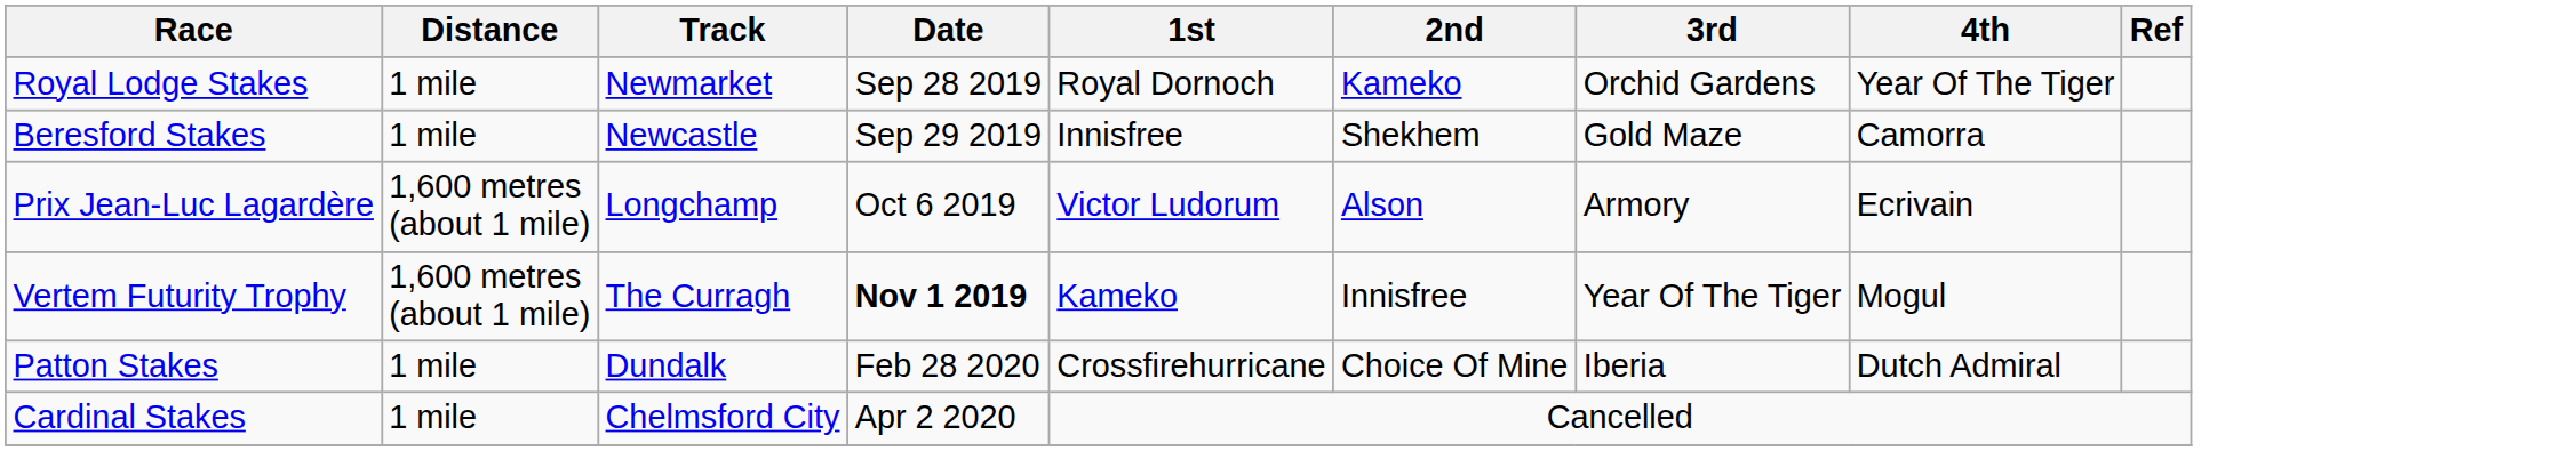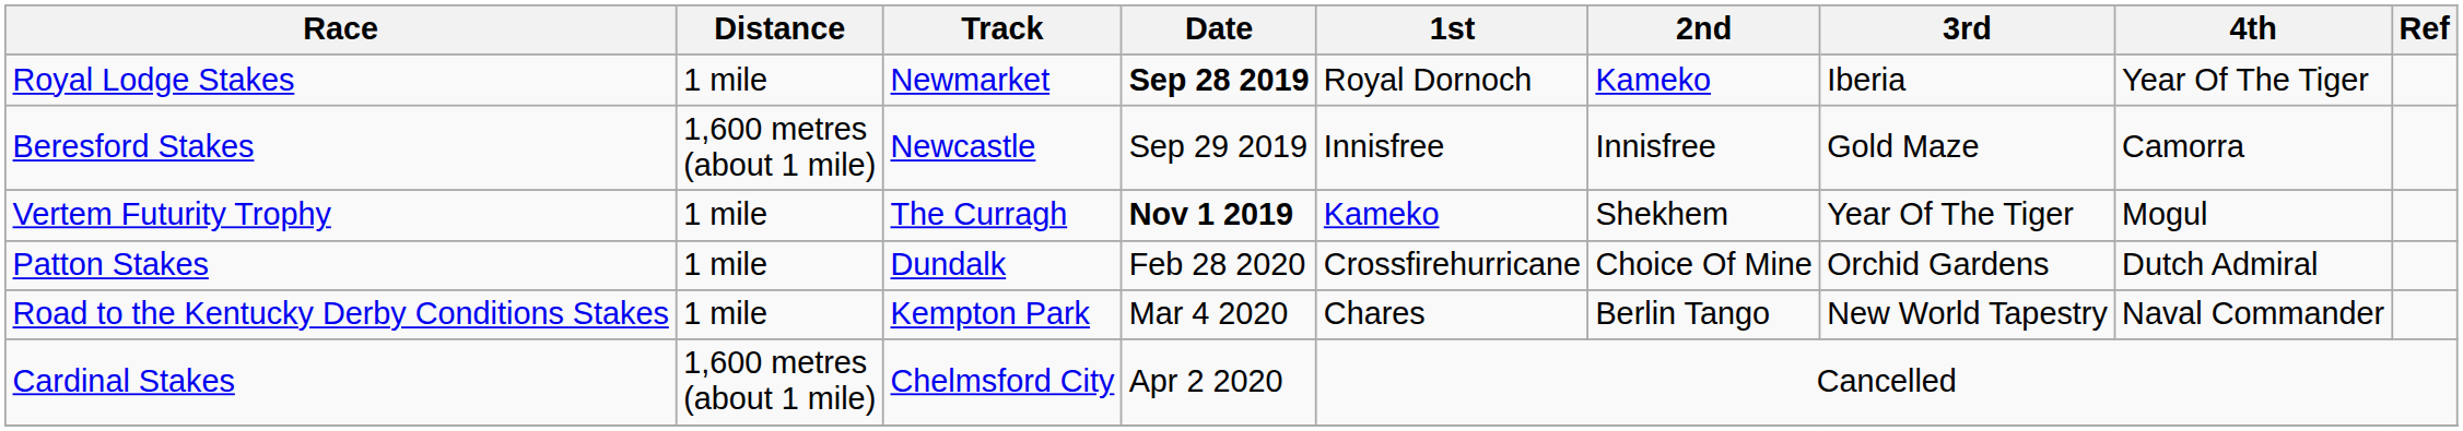Royal Lodge Stakes | Date: normal -> bold
Royal Lodge Stakes | 3rd: Orchid Gardens -> Iberia
Beresford Stakes | Distance: 1 mile -> 1,600 metres (about 1 mile)
Beresford Stakes | 2nd: Shekhem -> Innisfree
- row: Prix Jean-Luc Lagardère | 1,600 metres (about 1 mile) | Longchamp | Oct 6 2019 | Victor Ludorum | Alson | Armory | Ecrivain
Vertem Futurity Trophy | Distance: 1,600 metres (about 1 mile) -> 1 mile
Vertem Futurity Trophy | 2nd: Innisfree -> Shekhem
Patton Stakes | 3rd: Iberia -> Orchid Gardens
+ row: Road to the Kentucky Derby Conditions Stakes | 1 mile | Kempton Park | Mar 4 2020 | Chares | Berlin Tango | New World Tapestry | Naval Commander
Cardinal Stakes | Distance: 1 mile -> 1,600 metres (about 1 mile)
